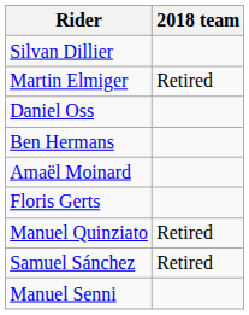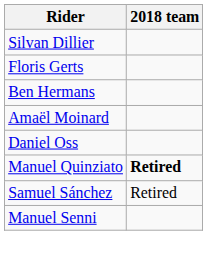- row: Martin Elmiger | Retired
rows swapped: Floris Gerts <-> Daniel Oss
Manuel Quinziato | 2018 team: normal -> bold
